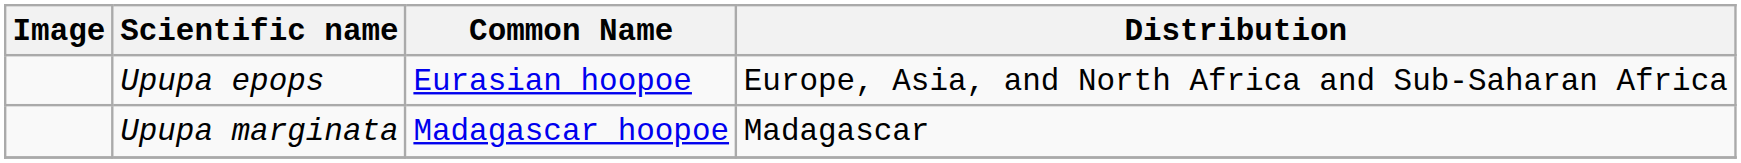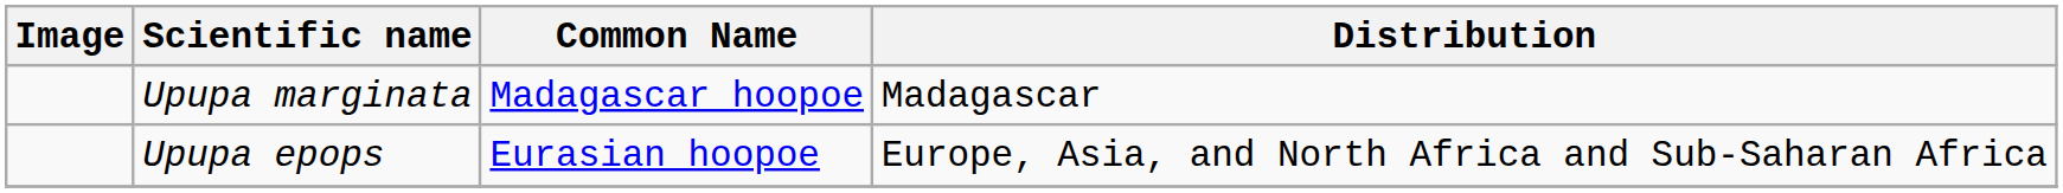rows swapped: Upupa epops <-> Upupa marginata
